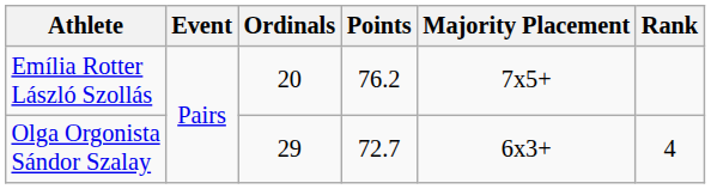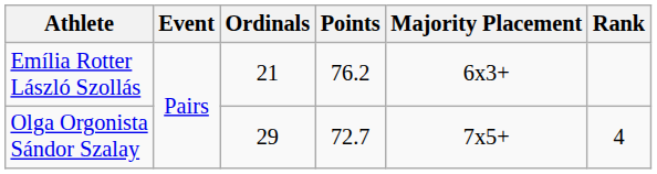Emília Rotter László Szollás | Ordinals: 20 -> 21
Emília Rotter László Szollás | Majority Placement: 7x5+ -> 6x3+
Olga Orgonista Sándor Szalay | Majority Placement: 6x3+ -> 7x5+
